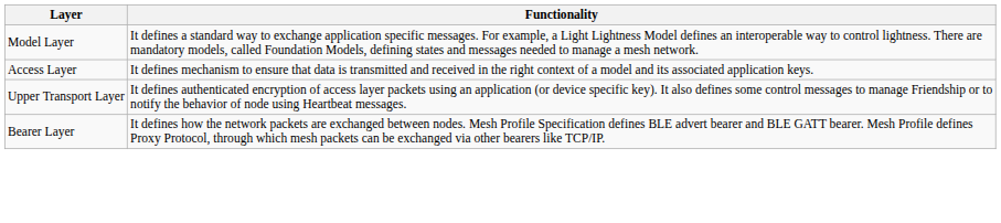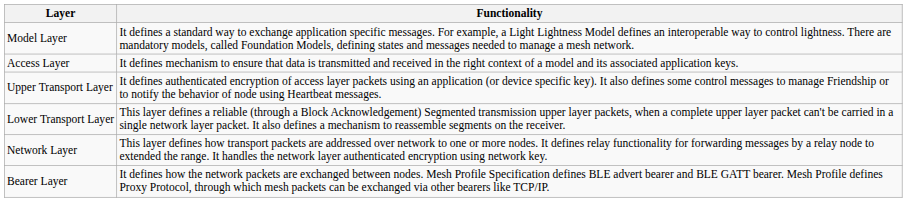+ row: Lower Transport Layer | This layer defines a reliable (through a Block Acknowledgement) Segmented transmission upper layer packets, when a complete upper layer packet can't be carried in a single network layer packet. It also defines a mechanism to reassemble segments on the receiver.
+ row: Network Layer | This layer defines how transport packets are addressed over network to one or more nodes. It defines relay functionality for forwarding messages by a relay node to extended the range. It handles the network layer authenticated encryption using network key.
